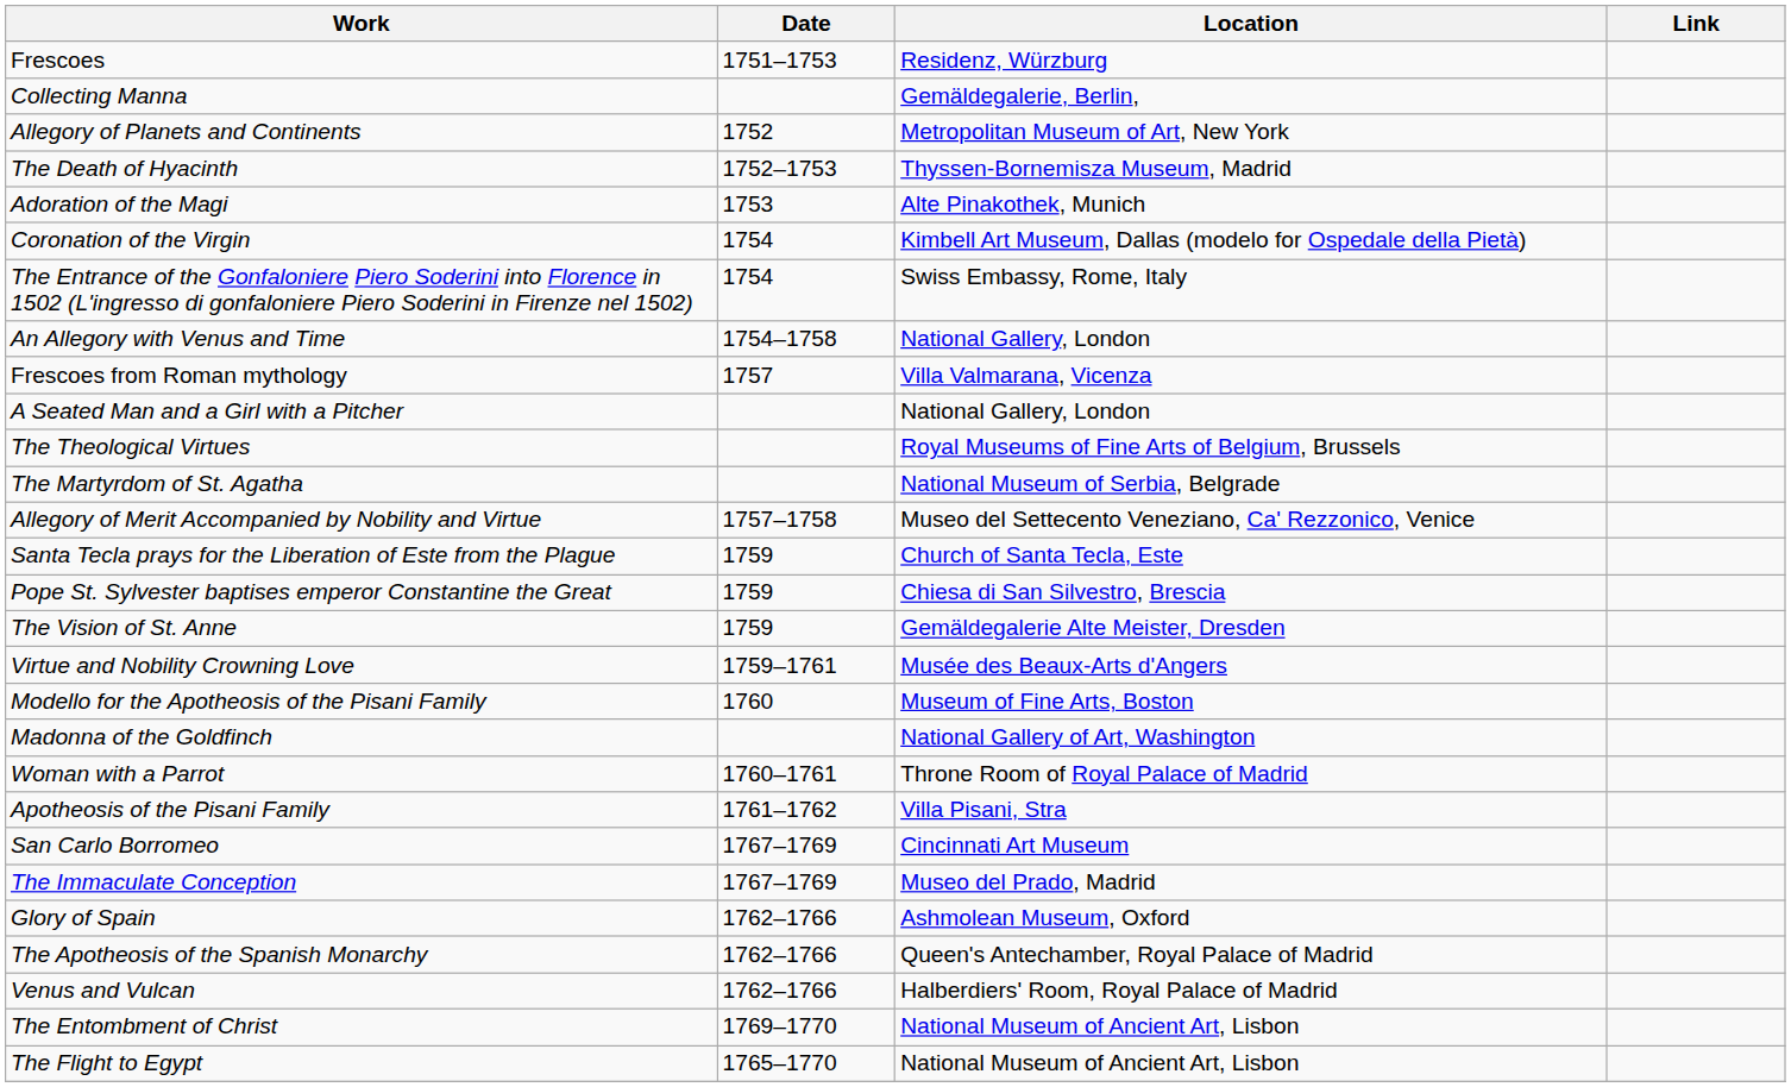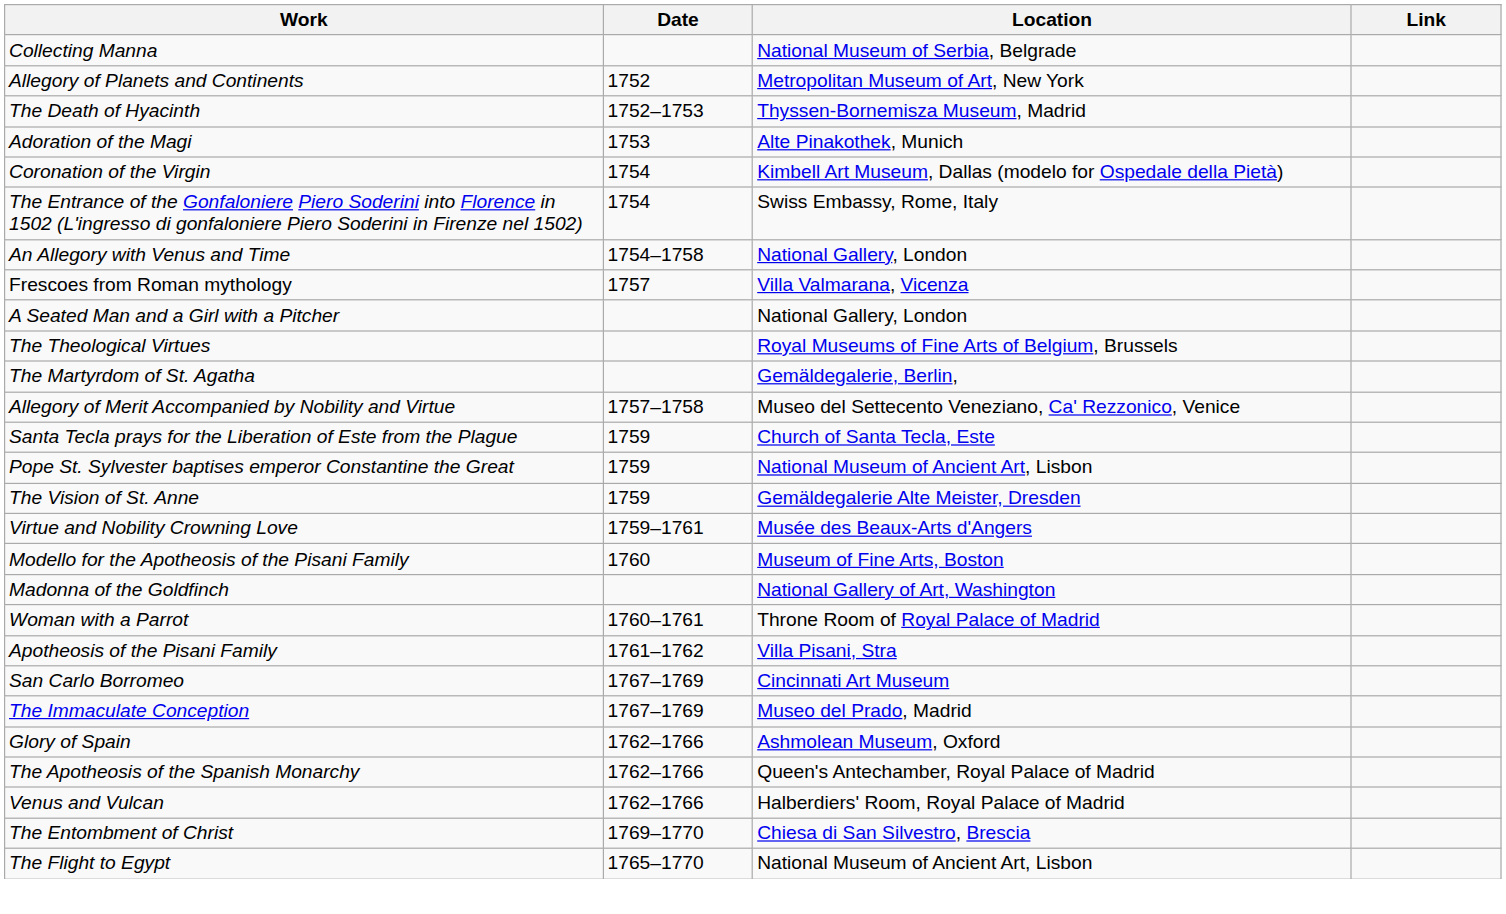- row: Frescoes | 1751–1753 | Residenz, Würzburg
Collecting Manna | Location: Gemäldegalerie, Berlin, -> National Museum of Serbia, Belgrade
The Martyrdom of St. Agatha | Location: National Museum of Serbia, Belgrade -> Gemäldegalerie, Berlin,
Pope St. Sylvester baptises emperor Constantine the Great | Location: Chiesa di San Silvestro, Brescia -> National Museum of Ancient Art, Lisbon
The Entombment of Christ | Location: National Museum of Ancient Art, Lisbon -> Chiesa di San Silvestro, Brescia
